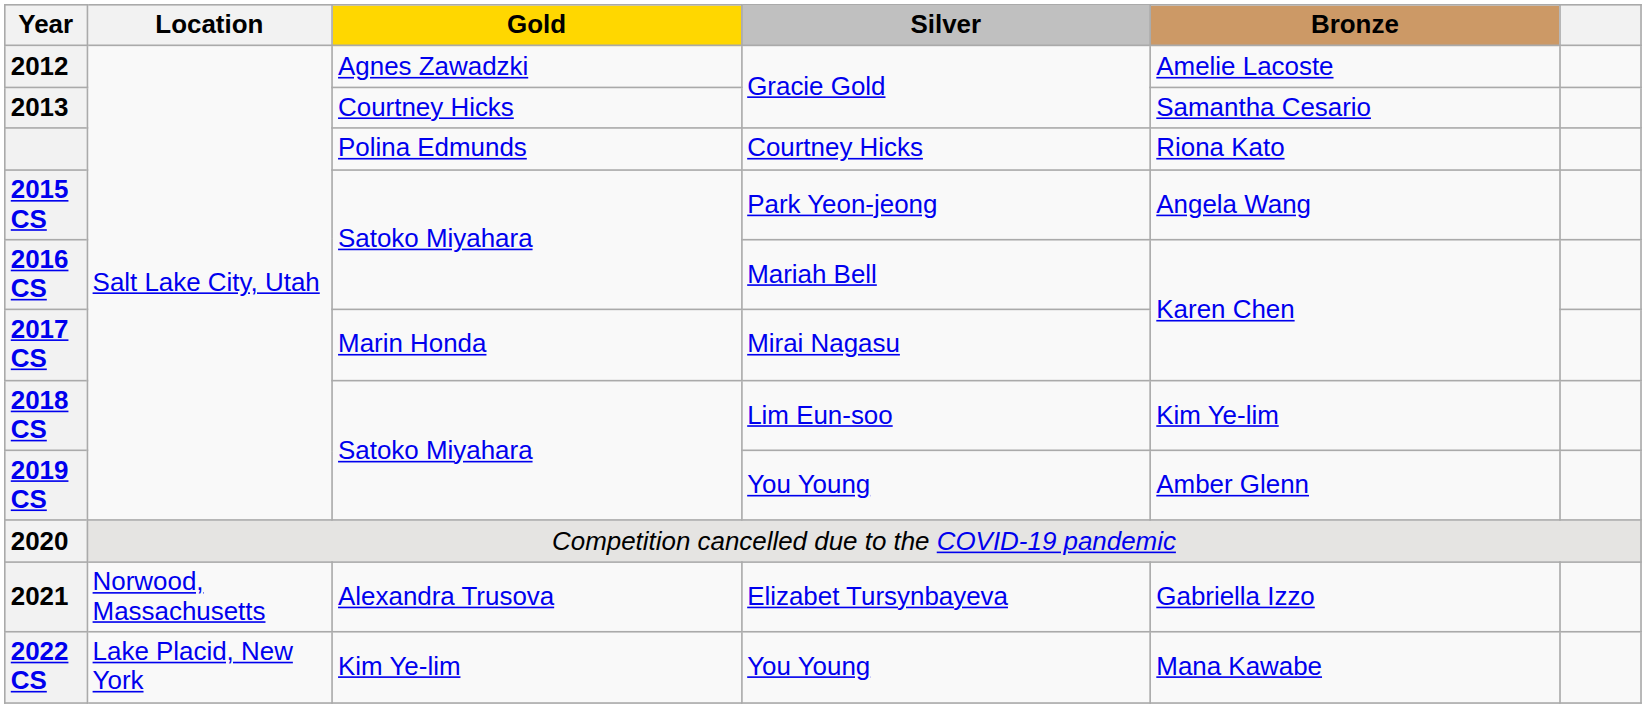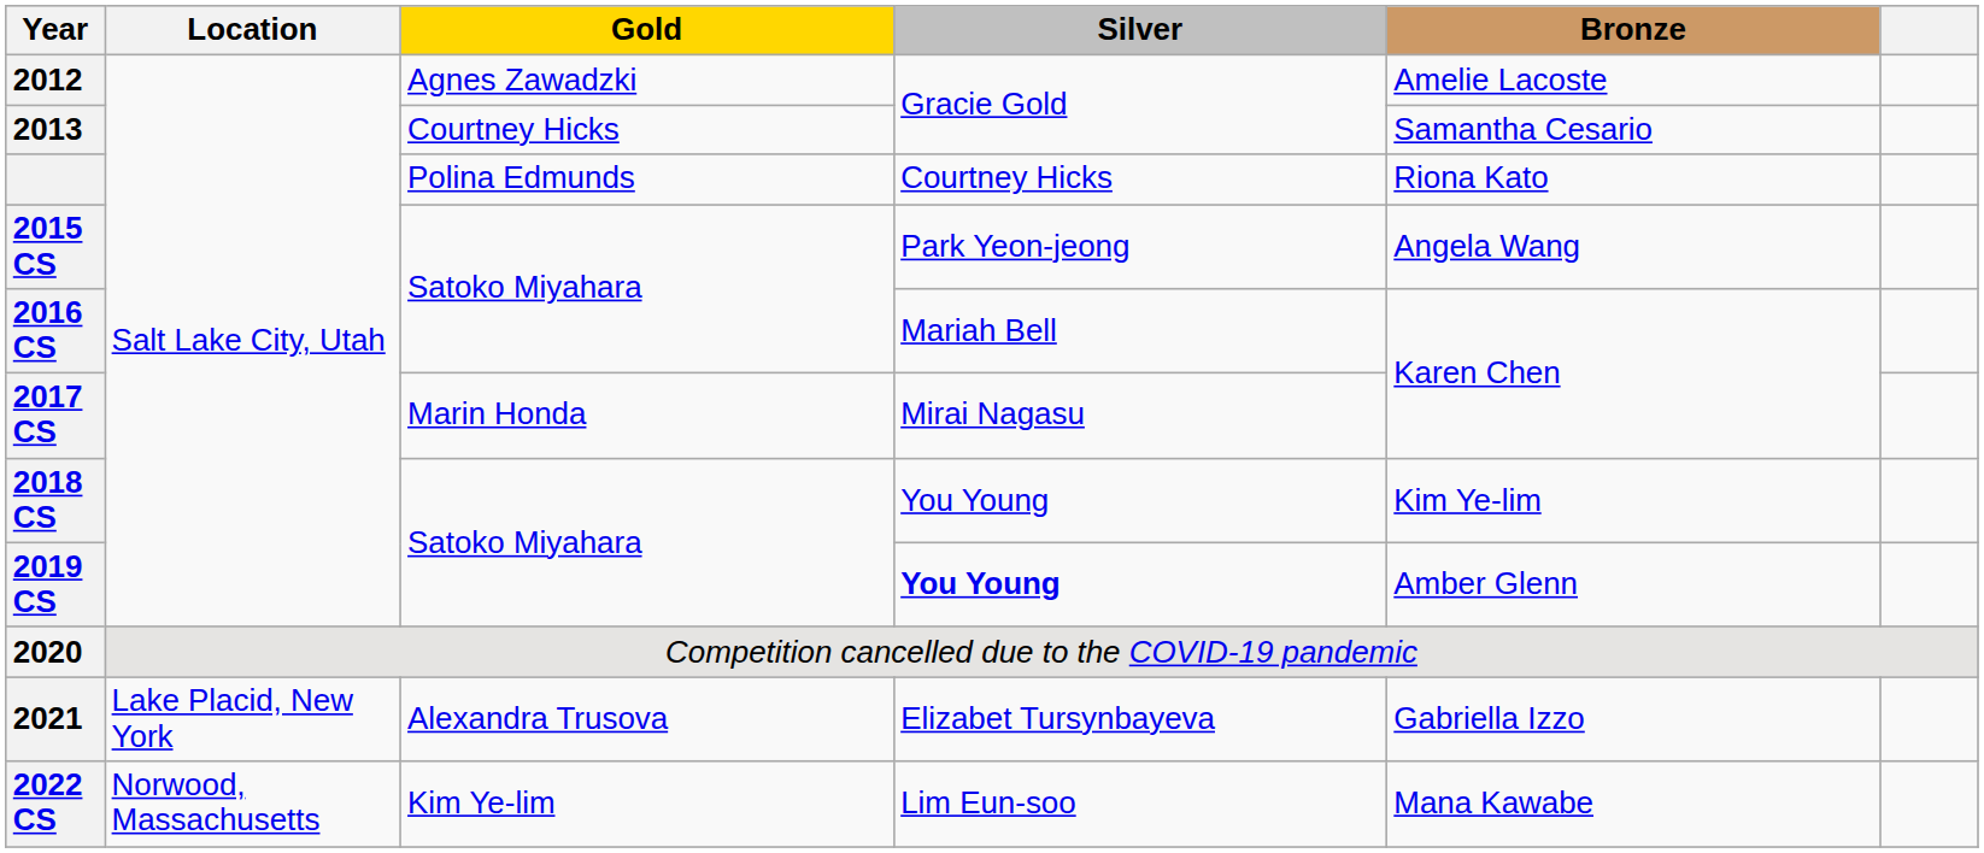2018 CS | Silver: Lim Eun-soo -> You Young
2019 CS | Silver: normal -> bold
2021 | Location: Norwood, Massachusetts -> Lake Placid, New York
2022 CS | Location: Lake Placid, New York -> Norwood, Massachusetts
2022 CS | Silver: You Young -> Lim Eun-soo
